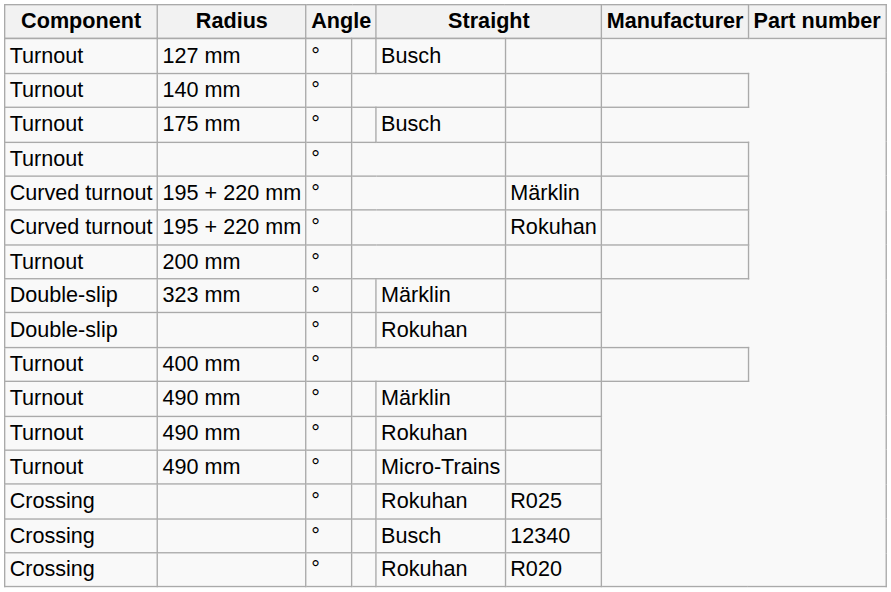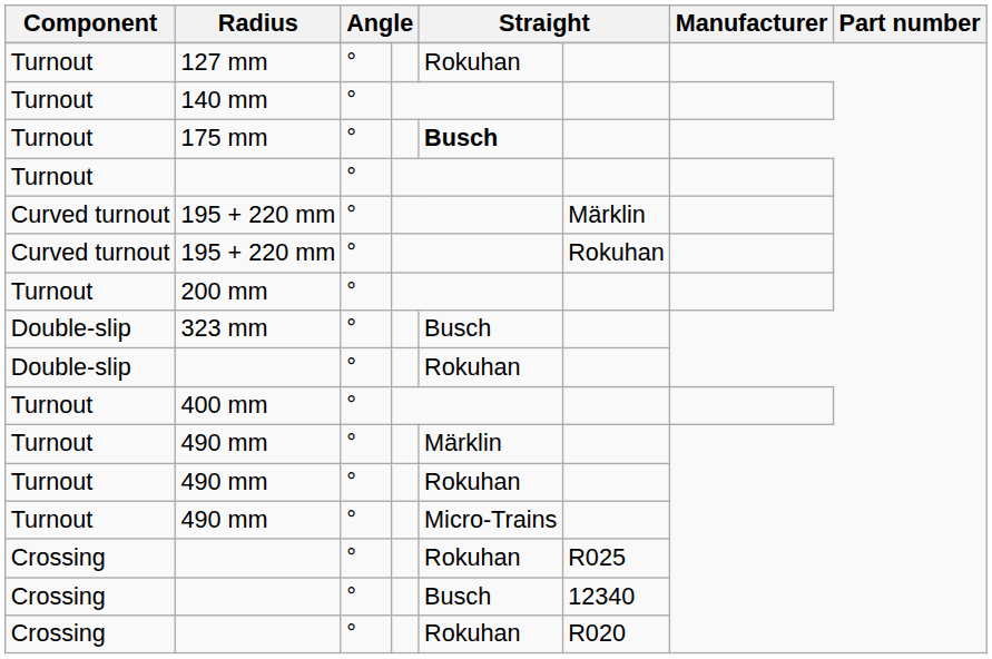127 mm | column 5: Busch -> Rokuhan
175 mm | column 5: normal -> bold
323 mm | column 5: Märklin -> Busch
